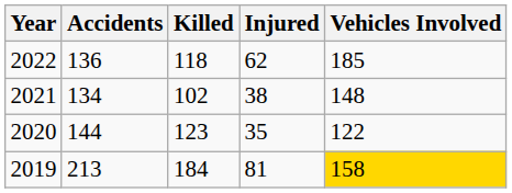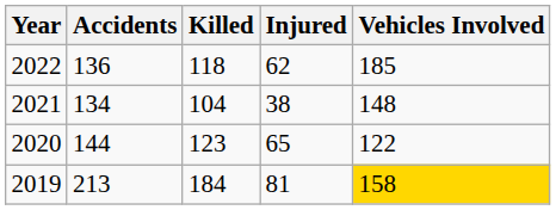2021 | Killed: 102 -> 104
2020 | Injured: 35 -> 65
